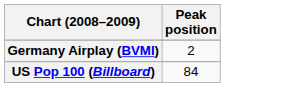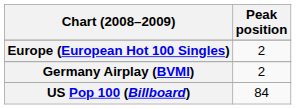+ row: Europe (European Hot 100 Singles) | 2
